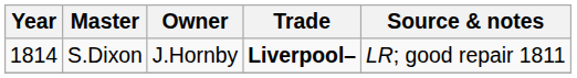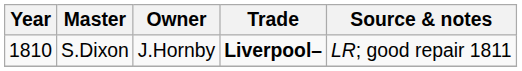S.Dixon | Year: 1814 -> 1810
